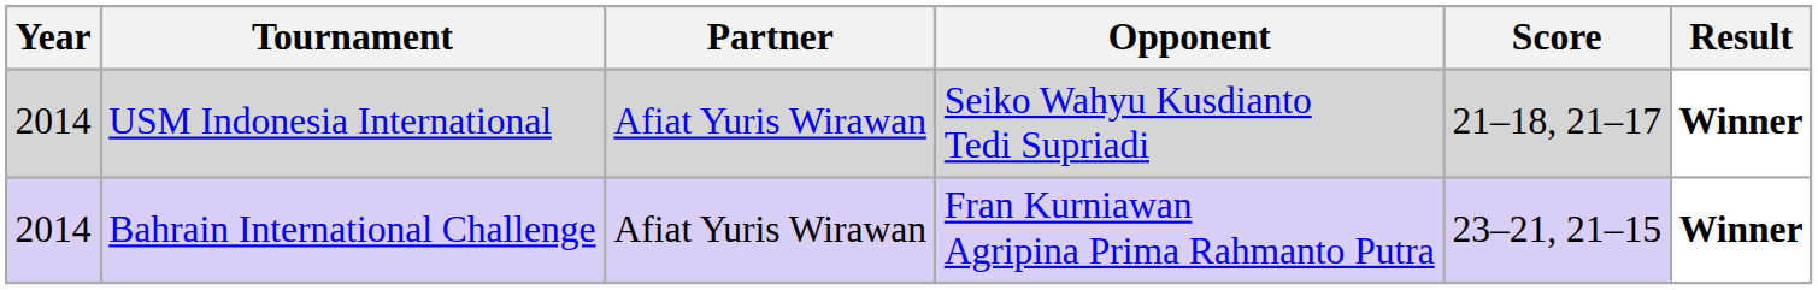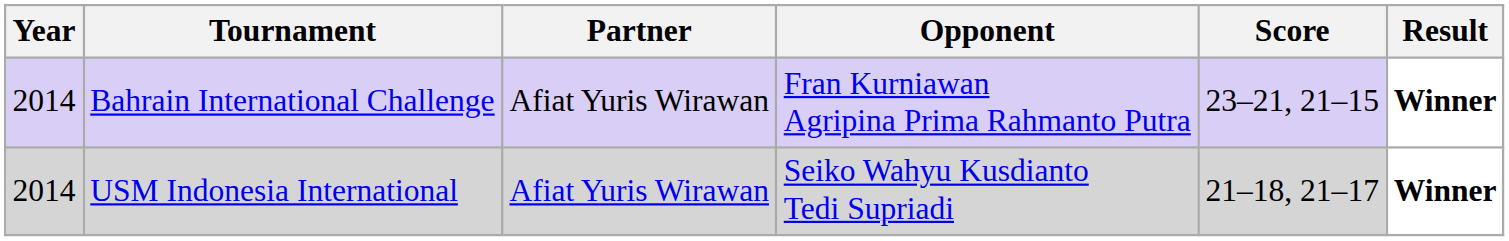rows swapped: USM Indonesia International <-> Bahrain International Challenge
